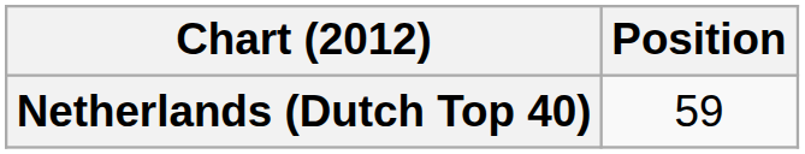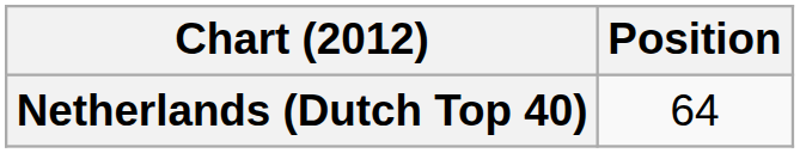Netherlands (Dutch Top 40) | Position: 59 -> 64
